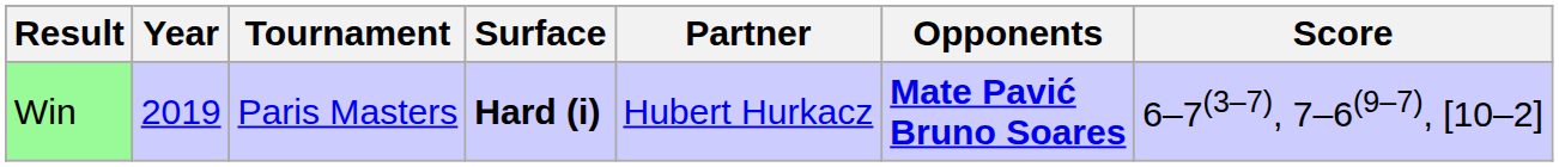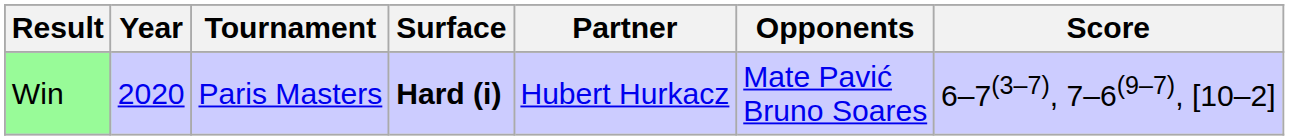Win | Year: 2019 -> 2020
Win | Opponents: bold -> normal
